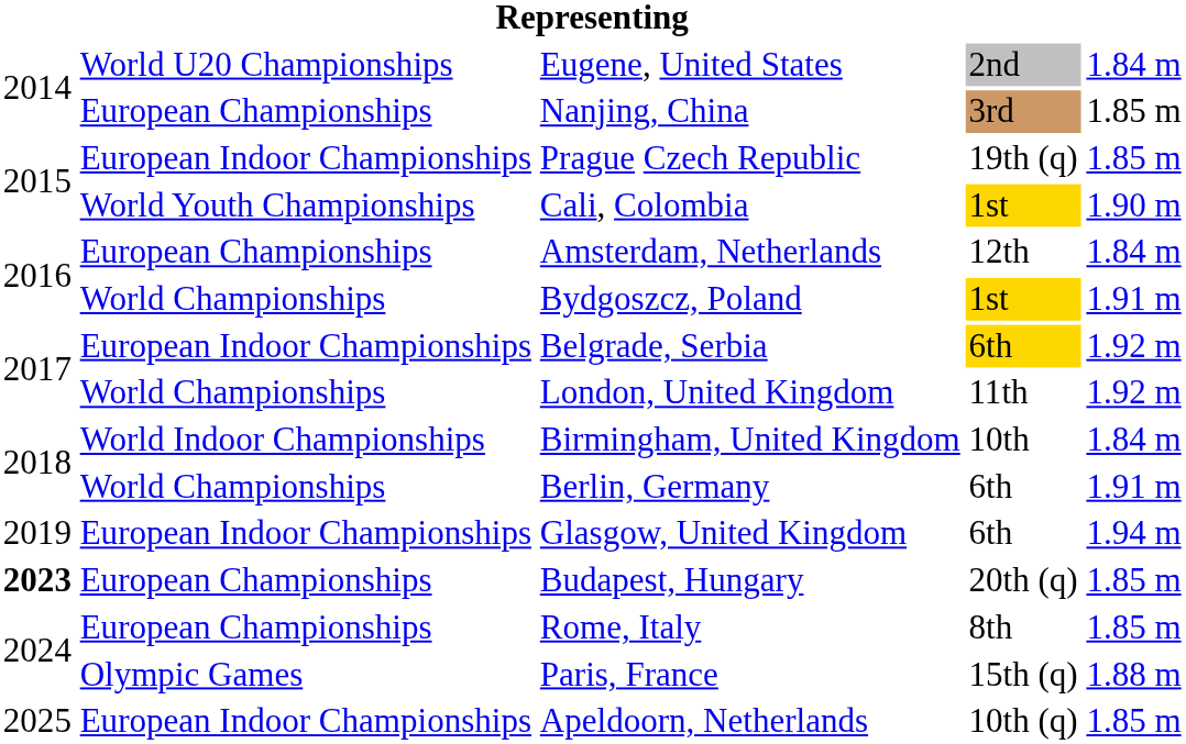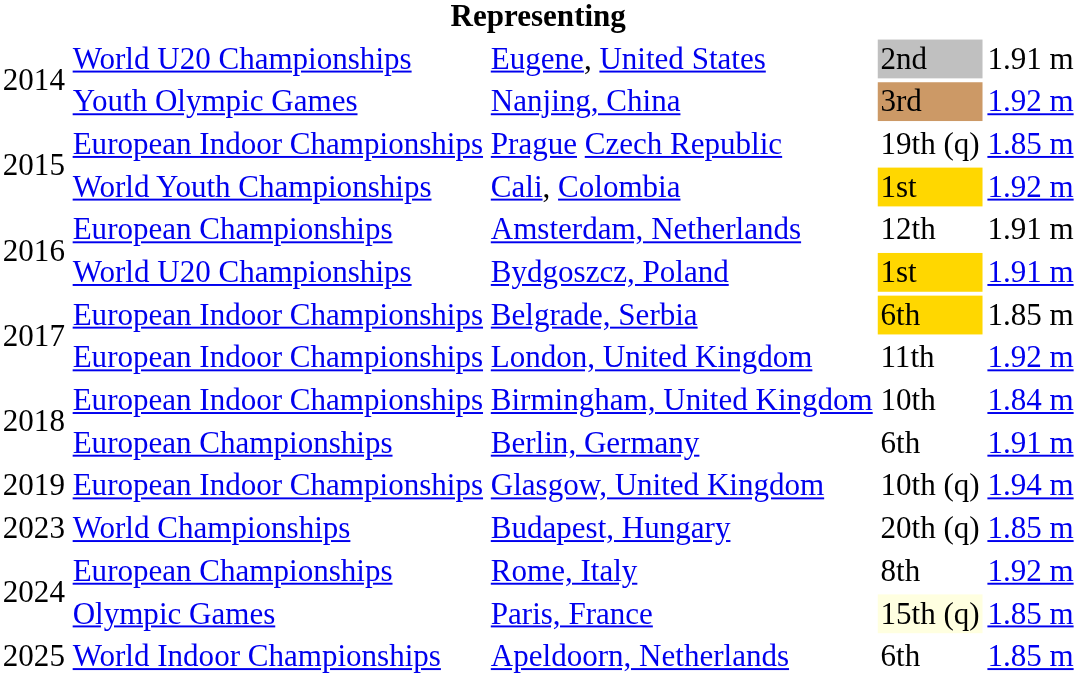Eugene, United States | column 5: 1.84 m -> 1.91 m
Nanjing, China | column 2: European Championships -> Youth Olympic Games
Nanjing, China | column 5: 1.85 m -> 1.92 m
Cali, Colombia | column 5: 1.90 m -> 1.92 m
Amsterdam, Netherlands | column 5: 1.84 m -> 1.91 m
Bydgoszcz, Poland | column 2: World Championships -> World U20 Championships
Belgrade, Serbia | column 5: 1.92 m -> 1.85 m
London, United Kingdom | column 2: World Championships -> European Indoor Championships
Birmingham, United Kingdom | column 2: World Indoor Championships -> European Indoor Championships
Berlin, Germany | column 2: World Championships -> European Championships
Glasgow, United Kingdom | column 4: 6th -> 10th (q)
Budapest, Hungary | column 1: bold -> normal
Budapest, Hungary | column 2: European Championships -> World Championships
Rome, Italy | column 5: 1.85 m -> 1.92 m
Paris, France | column 4: no background -> lightyellow background
Paris, France | column 5: 1.88 m -> 1.85 m
Apeldoorn, Netherlands | column 2: European Indoor Championships -> World Indoor Championships
Apeldoorn, Netherlands | column 4: 10th (q) -> 6th
